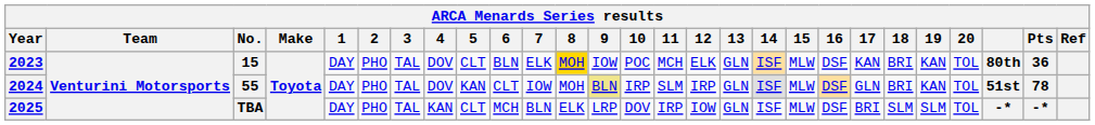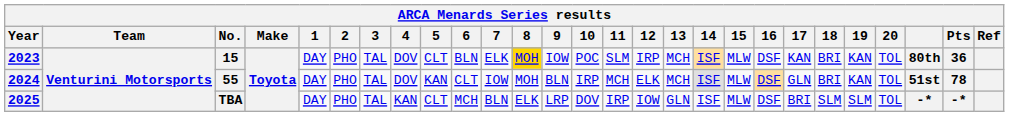2023 | 11: MCH -> SLM
2023 | 12: ELK -> IRP
2023 | 13: GLN -> MCH
2024 | 9: khaki background -> no background
2024 | 11: SLM -> MCH
2024 | 12: IRP -> ELK
2024 | 13: GLN -> MCH
